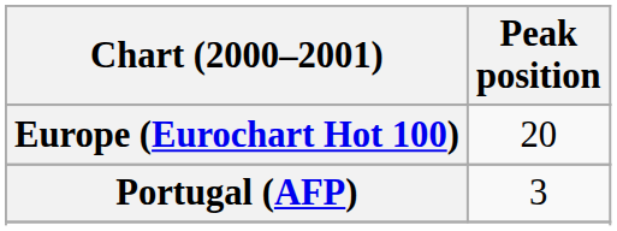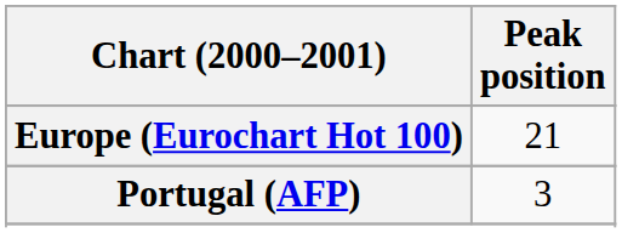Europe (Eurochart Hot 100) | Peak position: 20 -> 21
